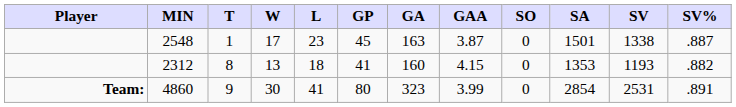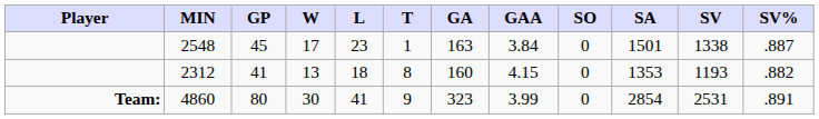columns swapped: GP <-> T
2548 | GAA: 3.87 -> 3.84
